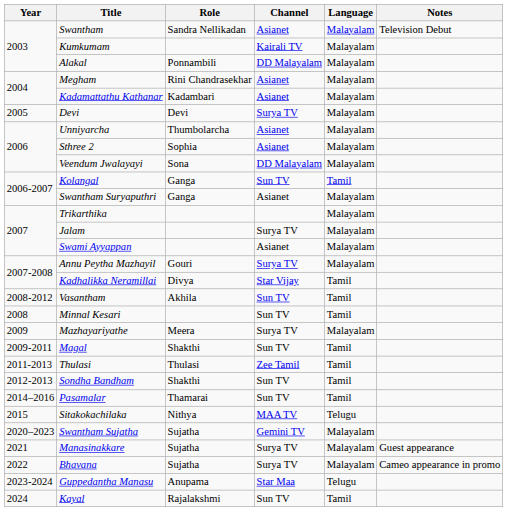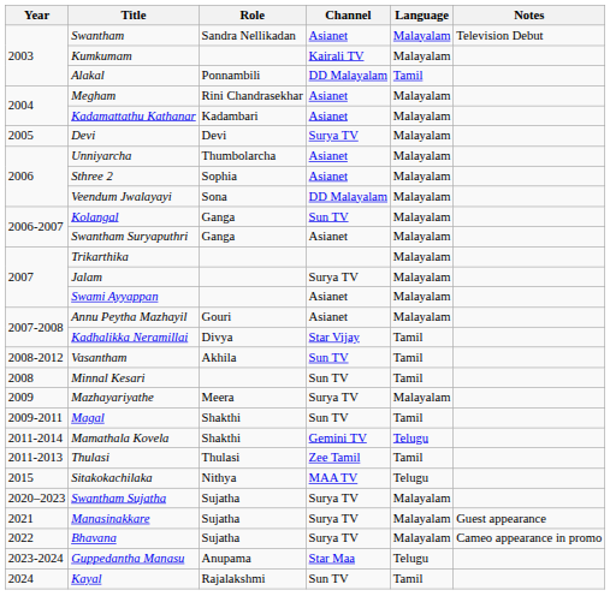Alakal | Language: Malayalam -> Tamil
Kolangal | Language: Tamil -> Malayalam
Annu Peytha Mazhayil | Channel: Surya TV -> Asianet
+ row: 2011-2014 | Mamathala Kovela | Shakthi | Gemini TV | Telugu
- row: 2012-2013 | Sondha Bandham | Shakthi | Sun TV | Tamil
- row: 2014–2016 | Pasamalar | Thamarai | Sun TV | Tamil
Swantham Sujatha | Channel: Gemini TV -> Surya TV
